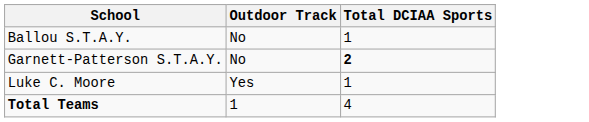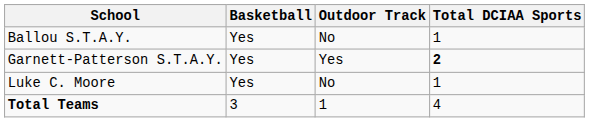+ column: Basketball | Yes | Yes | Yes | 3
Garnett-Patterson S.T.A.Y. | Outdoor Track: No -> Yes
Luke C. Moore | Outdoor Track: Yes -> No
